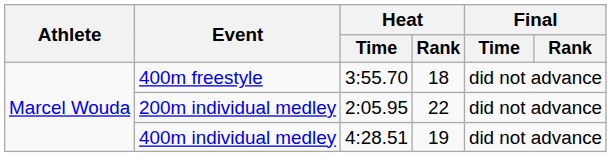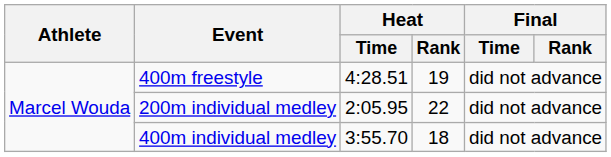400m freestyle | Heat / Time: 3:55.70 -> 4:28.51
400m freestyle | Heat / Rank: 18 -> 19
400m individual medley | Heat / Time: 4:28.51 -> 3:55.70
400m individual medley | Heat / Rank: 19 -> 18
